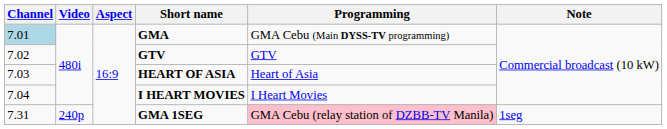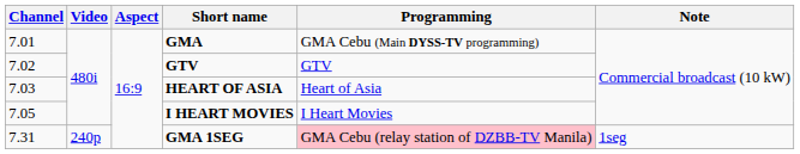GMA | Channel: lightblue background -> no background
I HEART MOVIES | Channel: 7.04 -> 7.05
